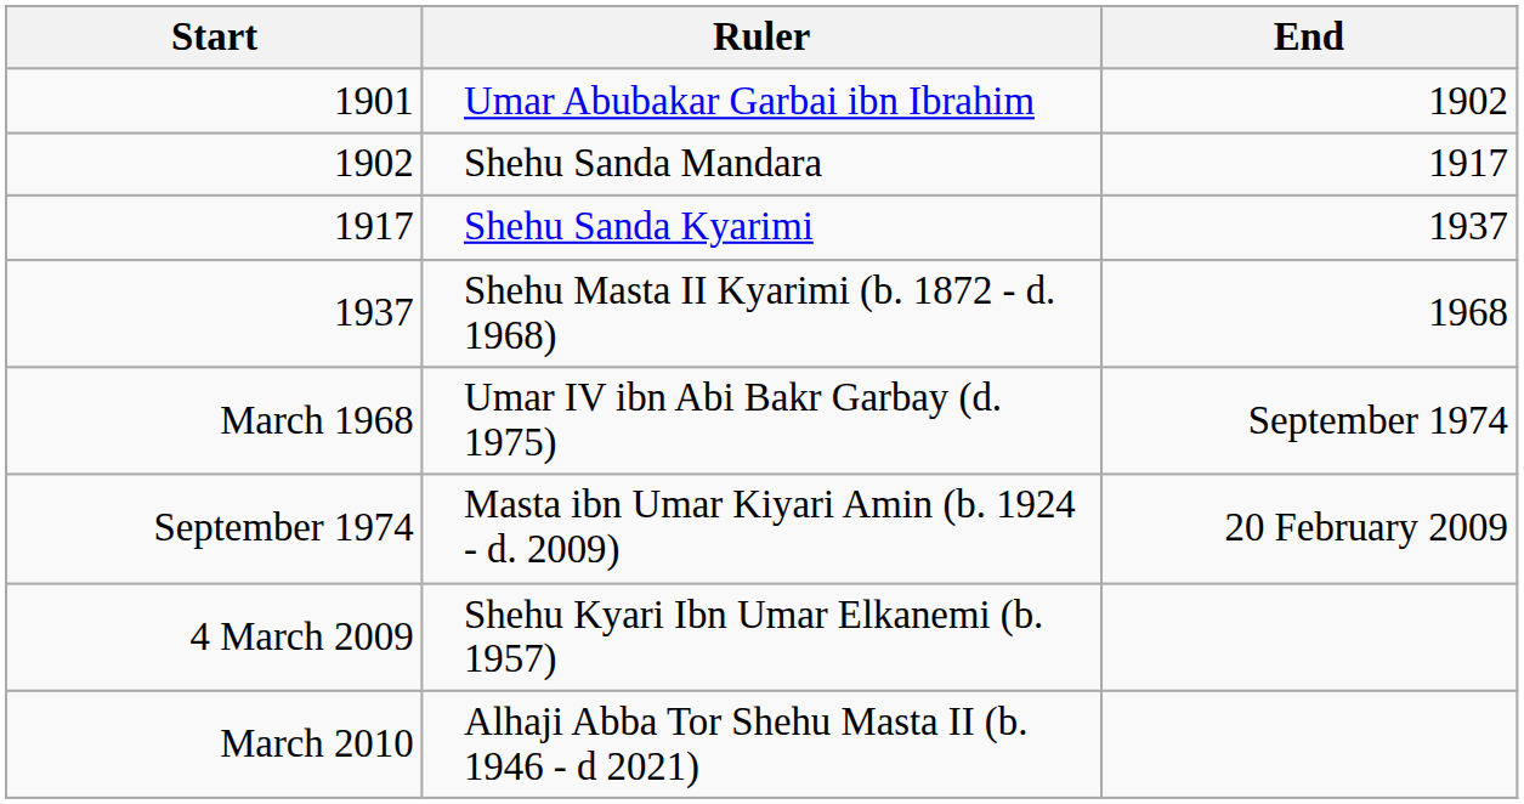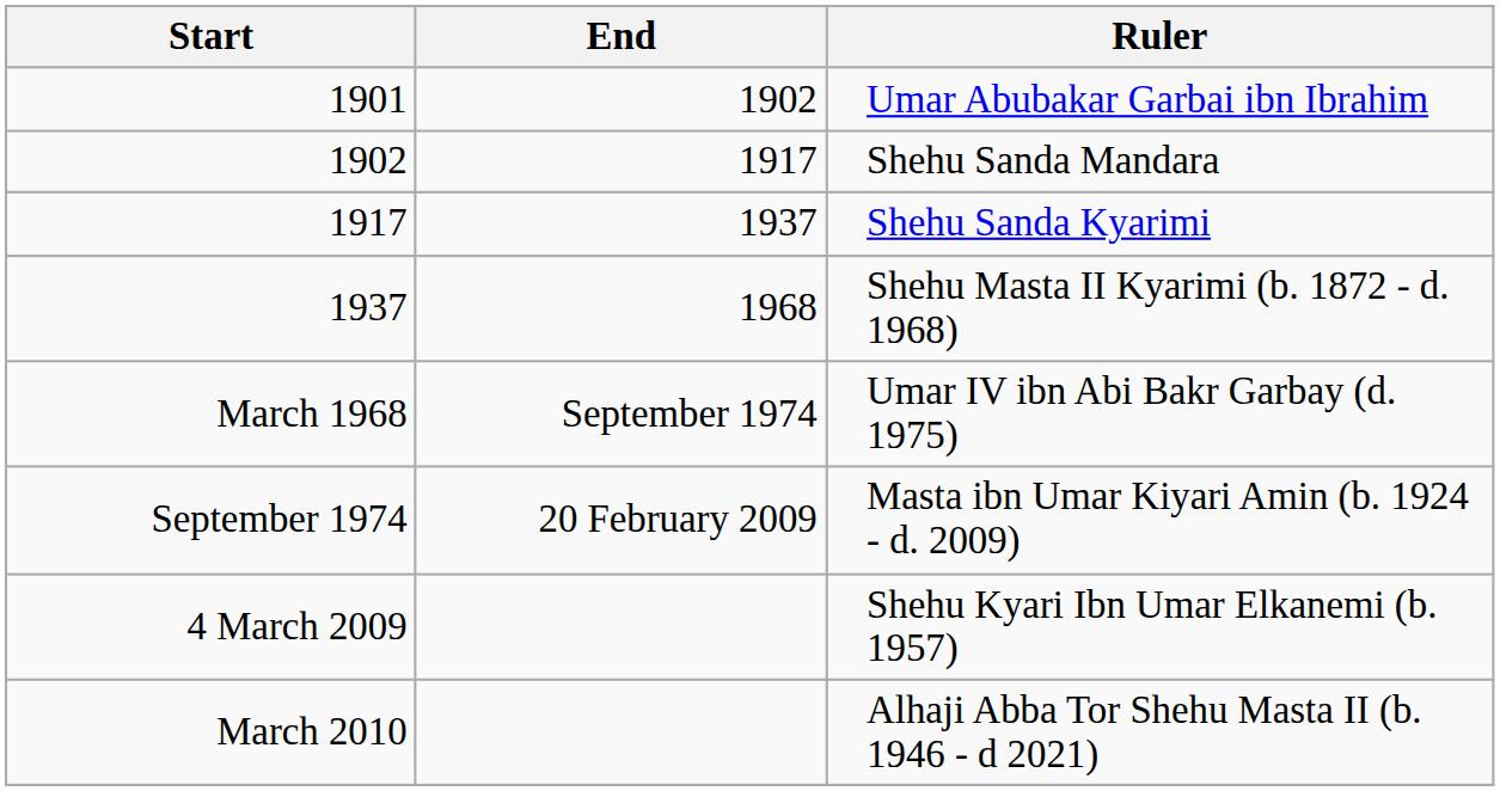columns swapped: End <-> Ruler
